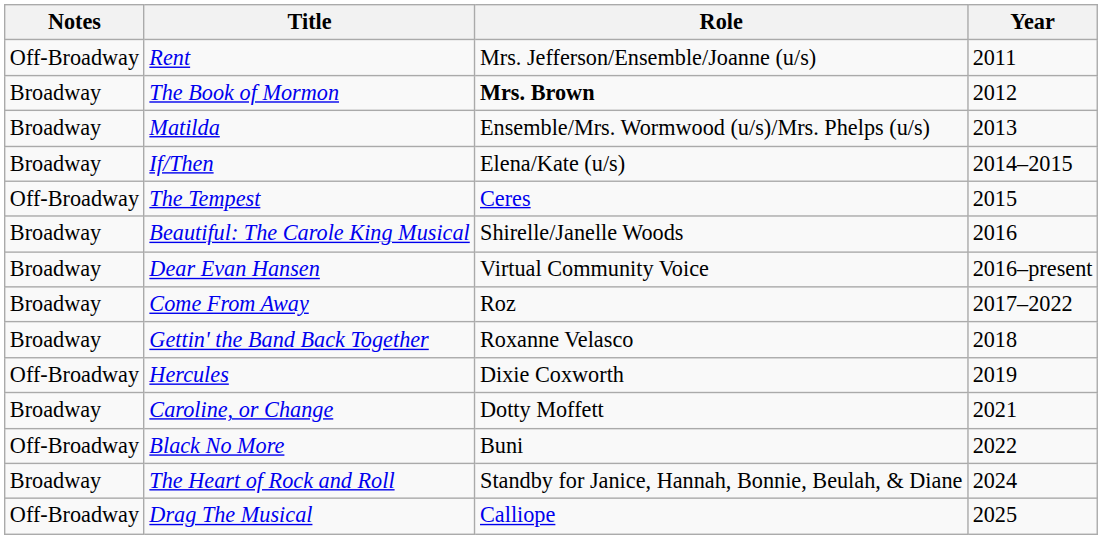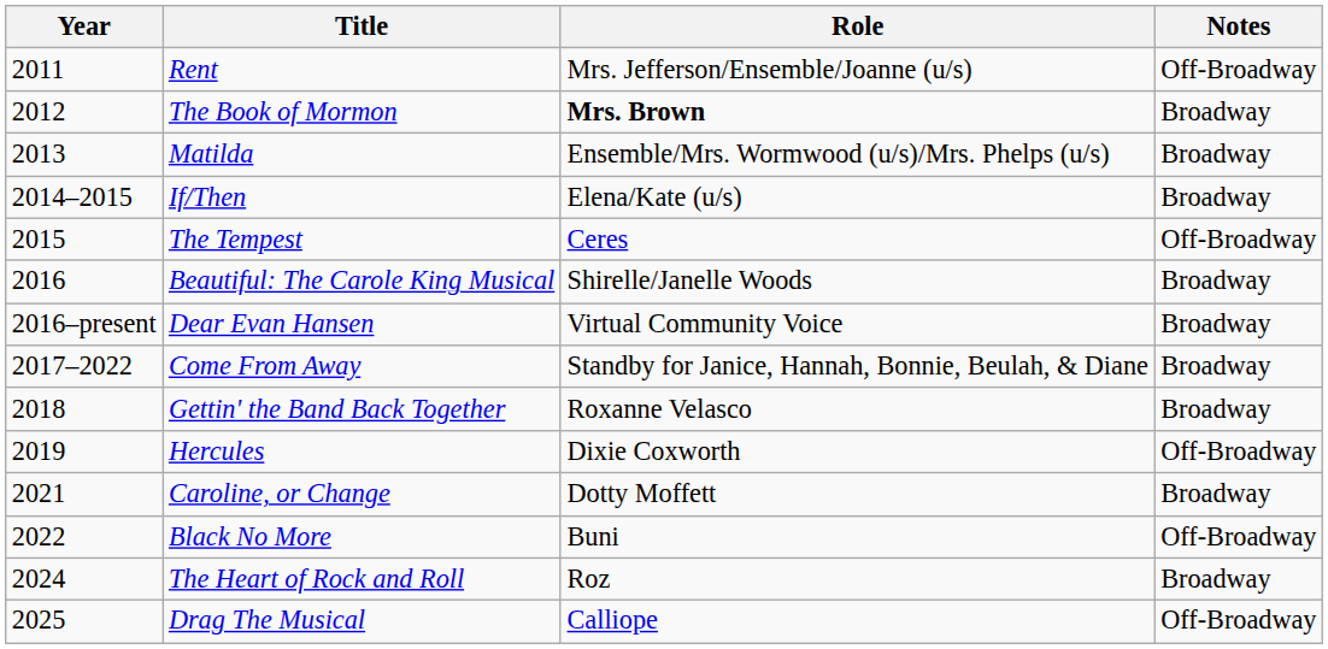columns swapped: Year <-> Notes
Come From Away | Role: Roz -> Standby for Janice, Hannah, Bonnie, Beulah, & Diane
The Heart of Rock and Roll | Role: Standby for Janice, Hannah, Bonnie, Beulah, & Diane -> Roz
